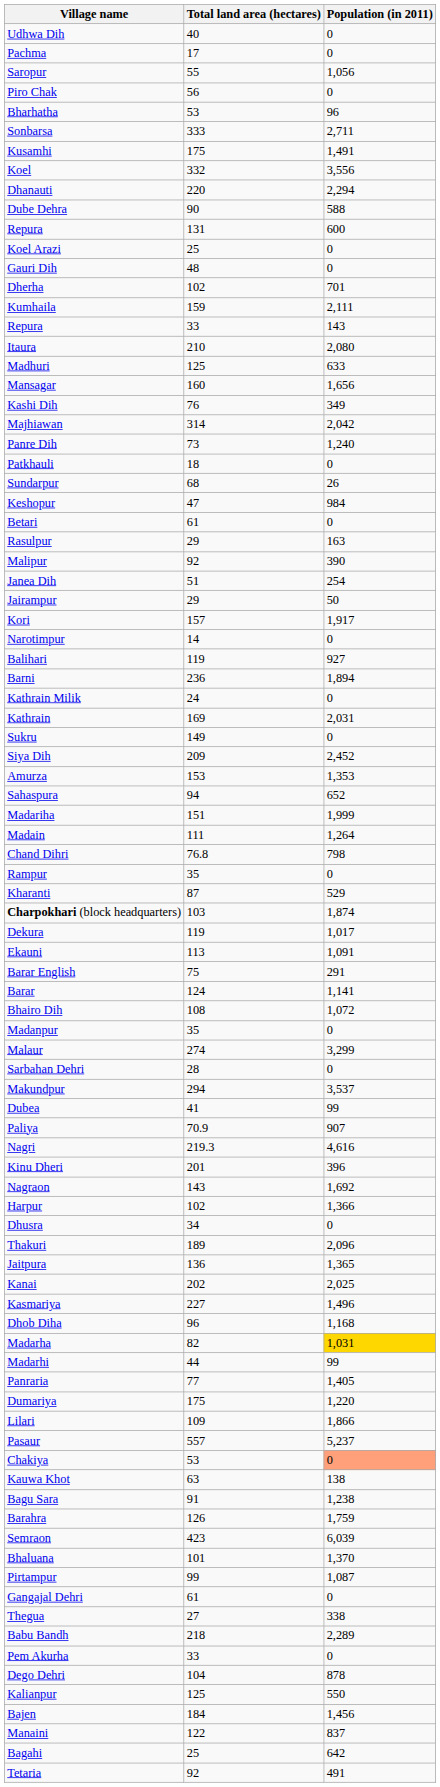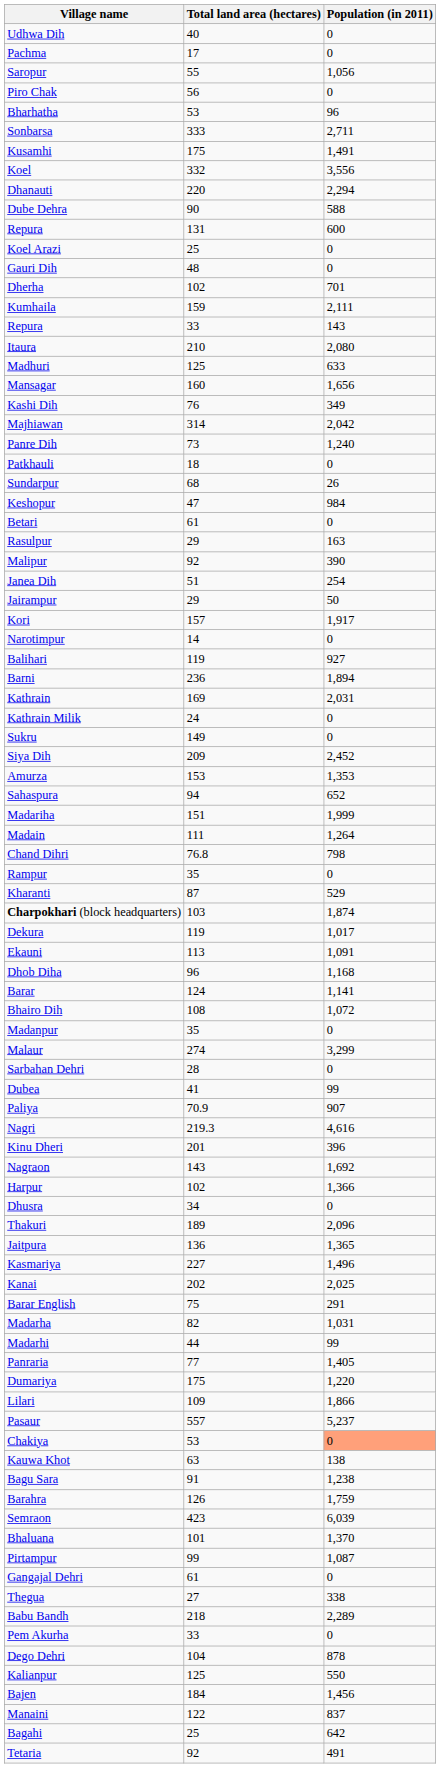rows swapped: Kathrain <-> Kathrain Milik
rows swapped: Barar English <-> Dhob Diha
- row: Makundpur | 294 | 3,537
rows swapped: Kanai <-> Kasmariya
Madarha | Population (in 2011): gold background -> no background
